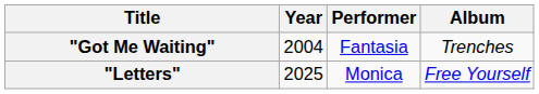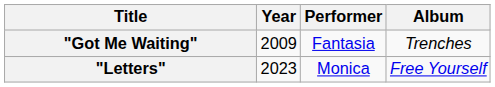"Got Me Waiting" | Year: 2004 -> 2009
"Letters" | Year: 2025 -> 2023
